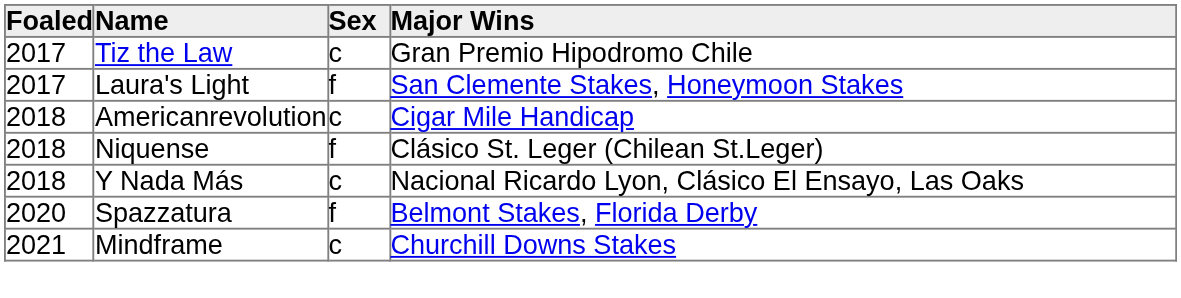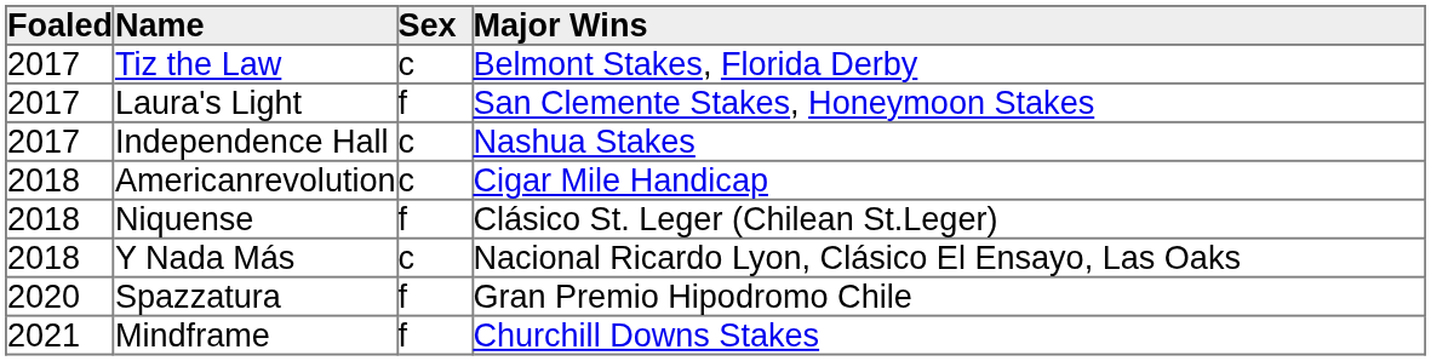Tiz the Law | Major Wins: Gran Premio Hipodromo Chile -> Belmont Stakes, Florida Derby
+ row: 2017 | Independence Hall | c | Nashua Stakes
Spazzatura | Major Wins: Belmont Stakes, Florida Derby -> Gran Premio Hipodromo Chile
Mindframe | Sex: c -> f
